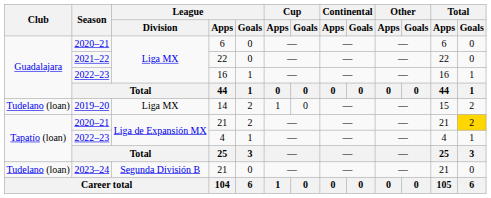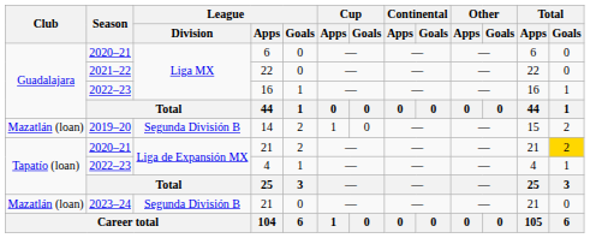14 | Club: Tudelano (loan) -> Mazatlán (loan)
14 | League / Division: Liga MX -> Segunda División B
2023–24 / 21 | Club: Tudelano (loan) -> Mazatlán (loan)
